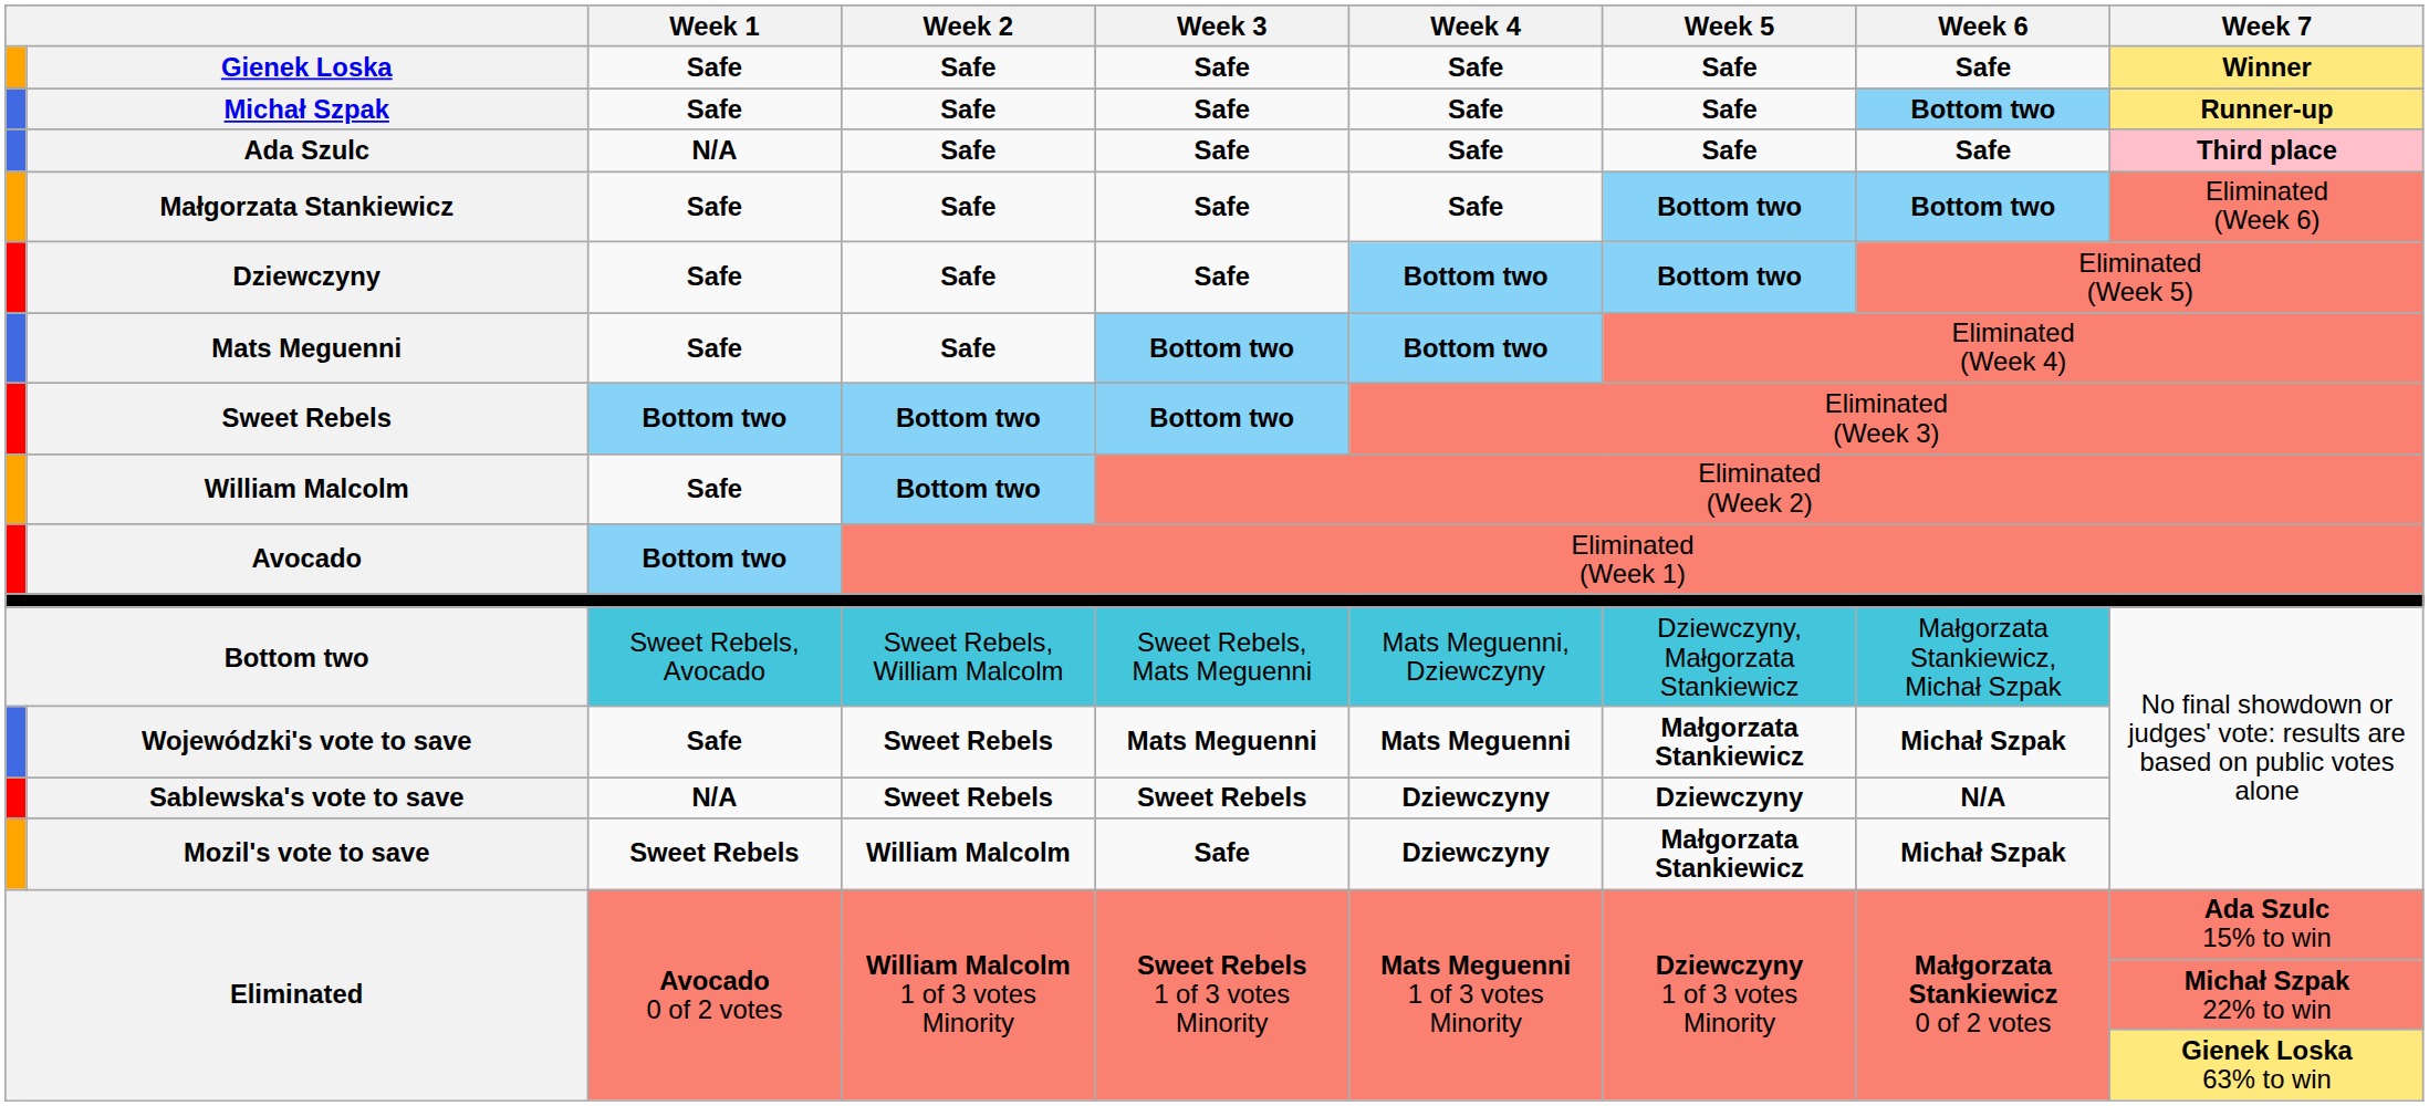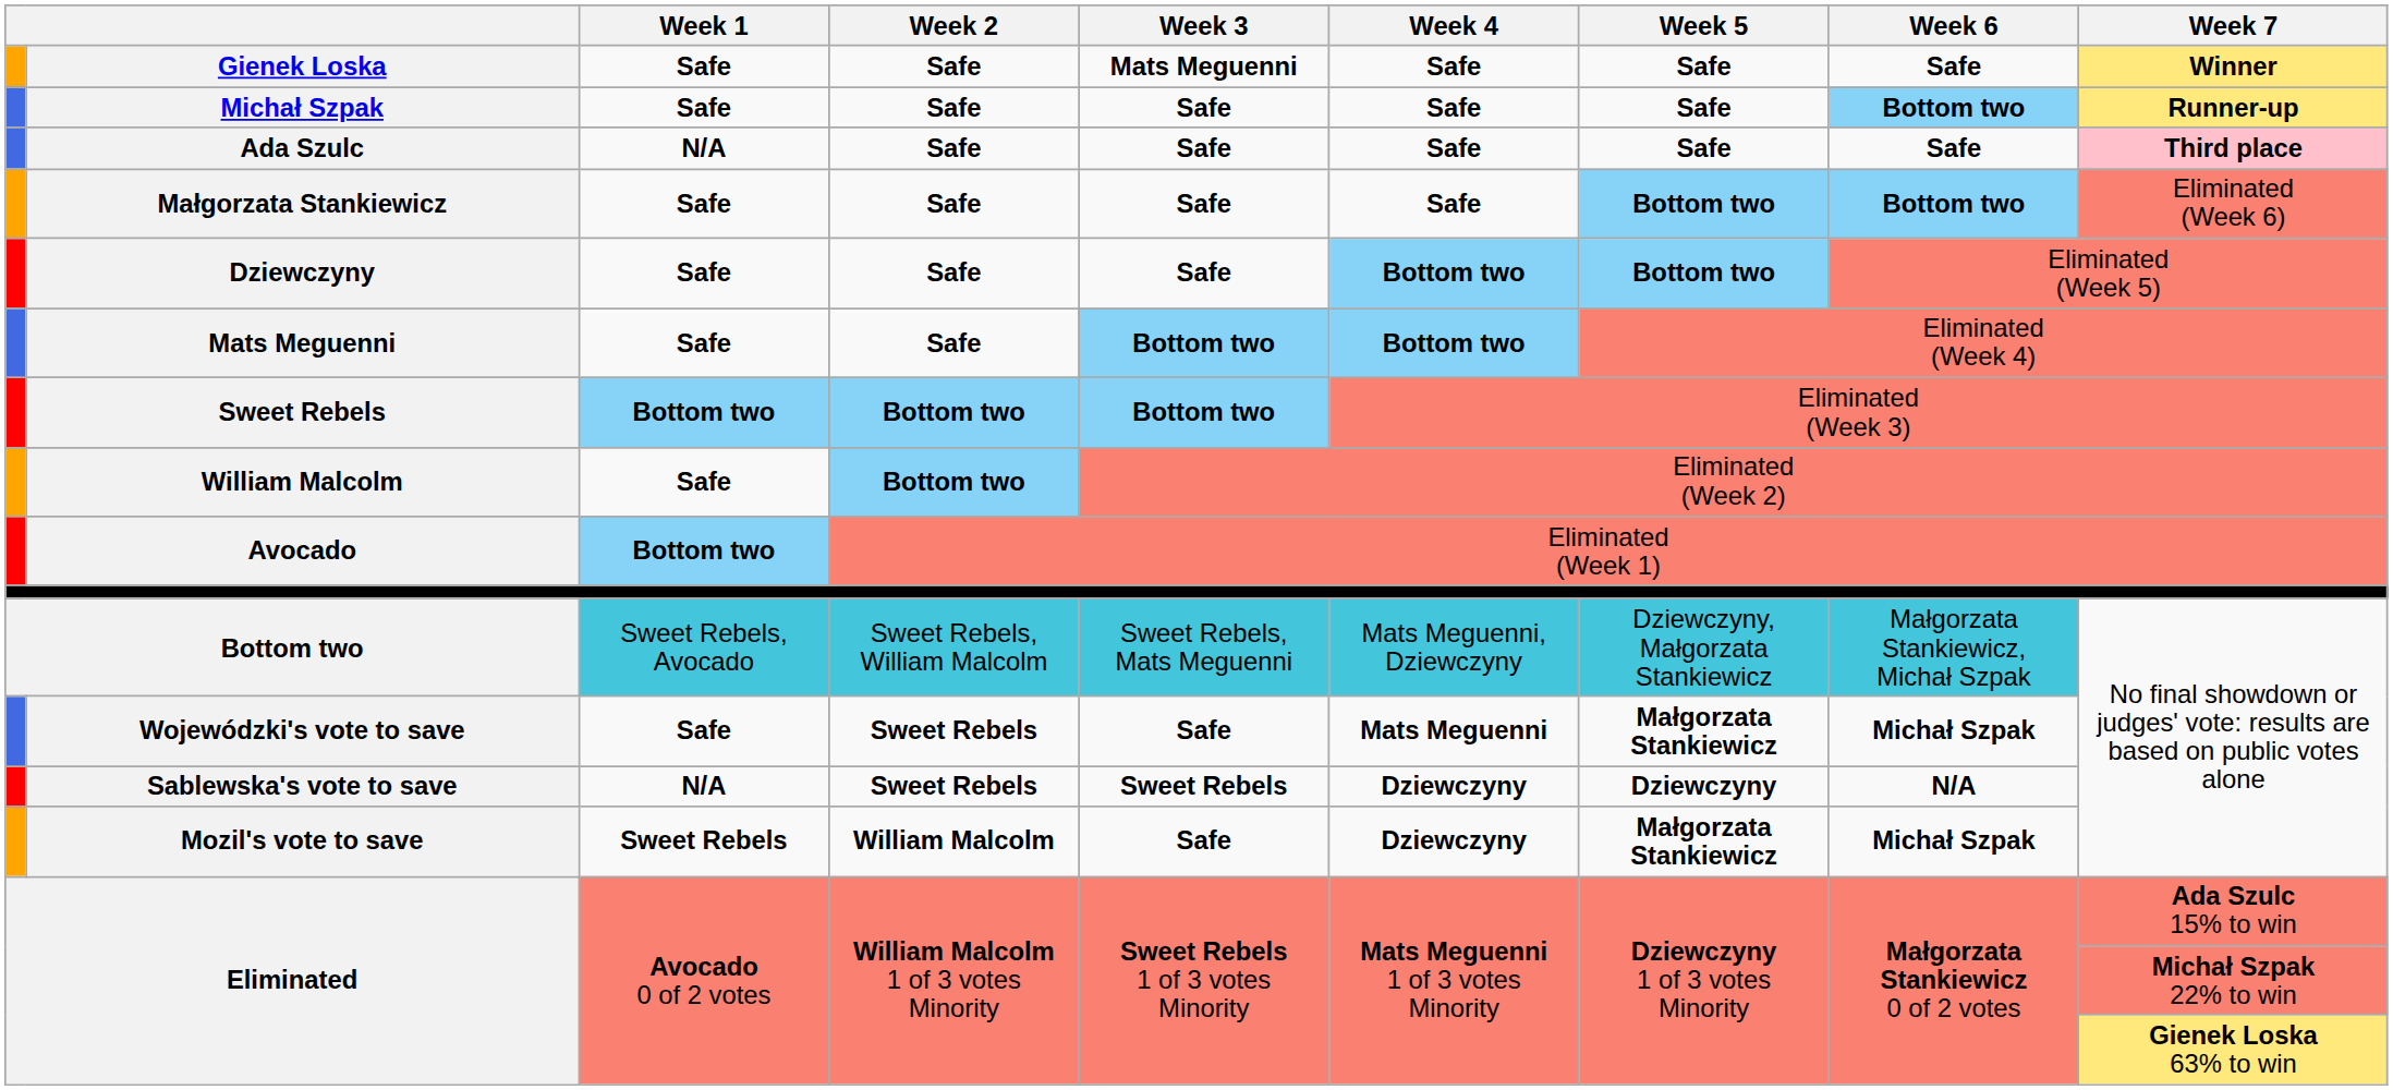Gienek Loska | Week 3: Safe -> Mats Meguenni
Wojewódzki's vote to save | Week 3: Mats Meguenni -> Safe
